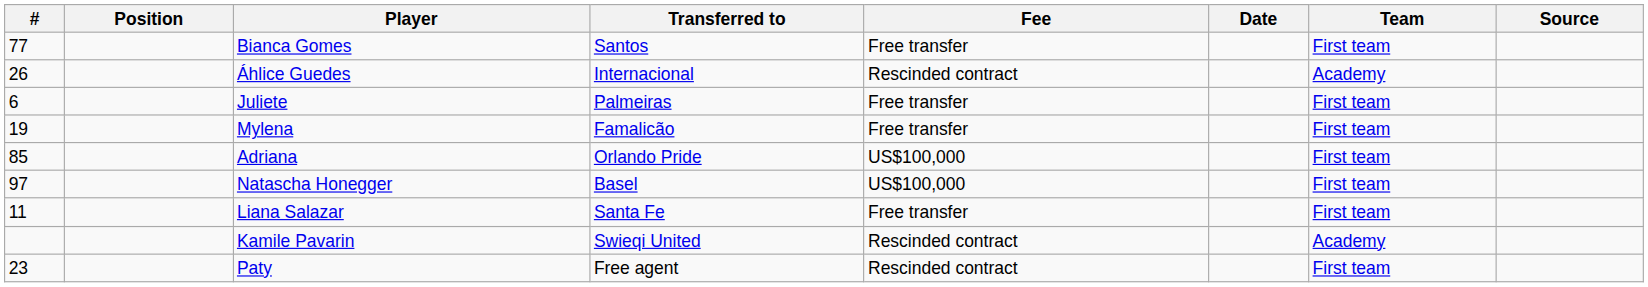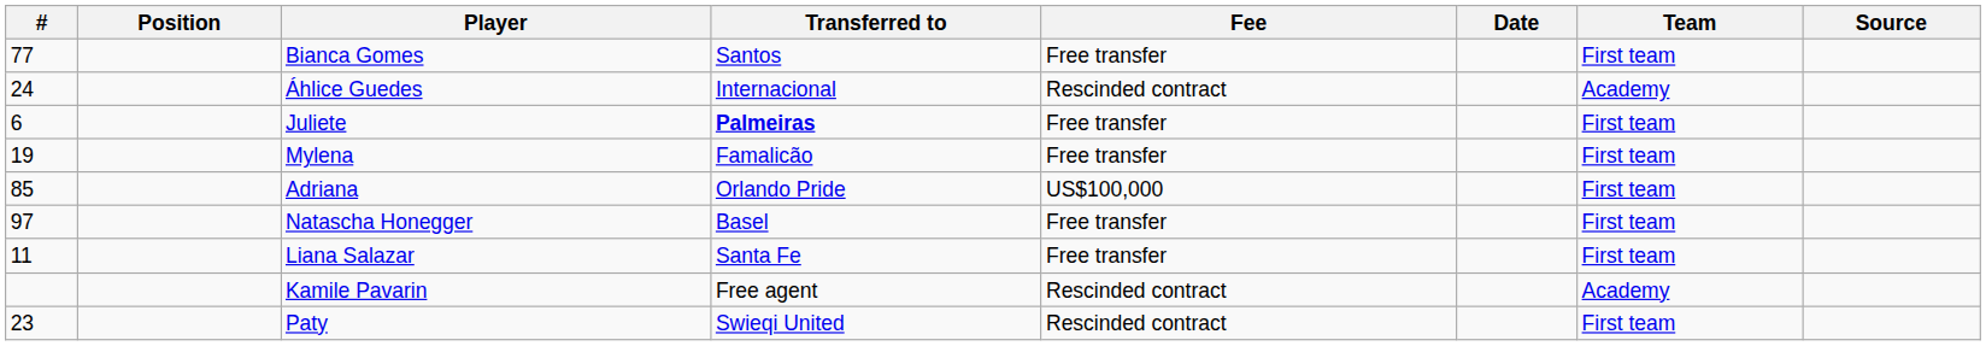Áhlice Guedes | #: 26 -> 24
Juliete | Transferred to: normal -> bold
Natascha Honegger | Fee: US$100,000 -> Free transfer
Kamile Pavarin | Transferred to: Swieqi United -> Free agent
Paty | Transferred to: Free agent -> Swieqi United
